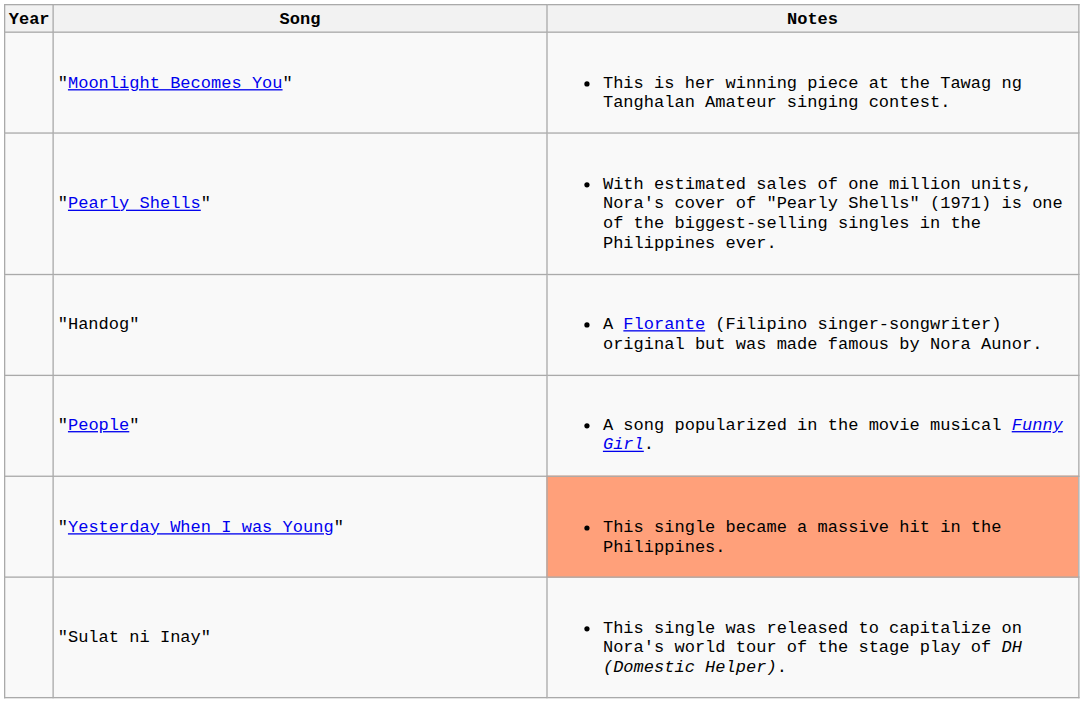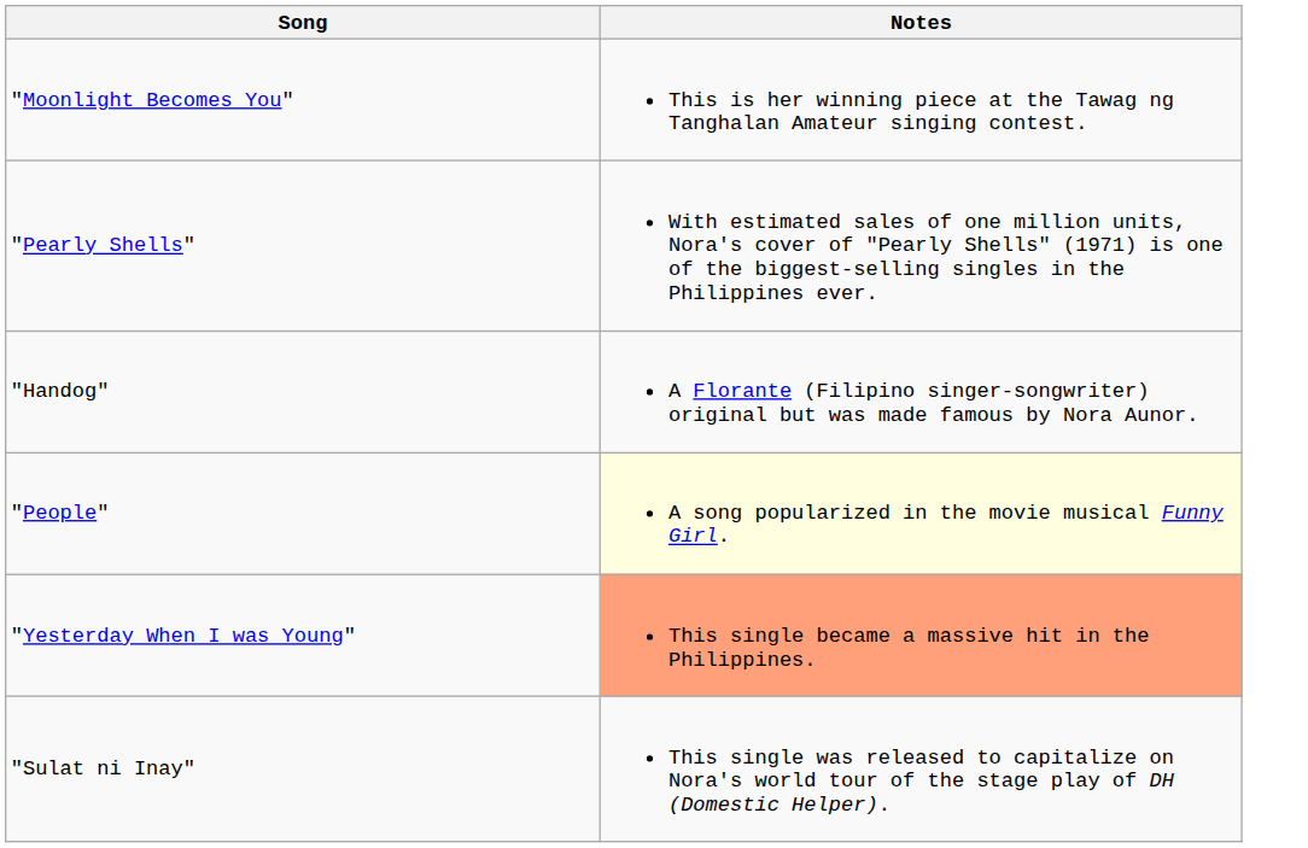- column: Year
"People" | Notes: no background -> lightyellow background
